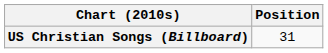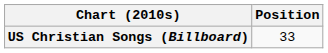US Christian Songs (Billboard) | Position: 31 -> 33
